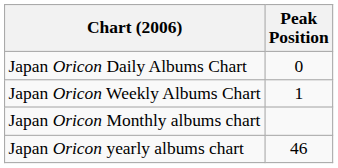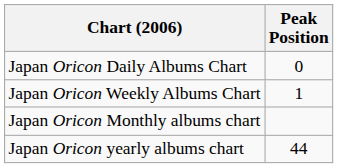Japan Oricon yearly albums chart | Peak Position: 46 -> 44
